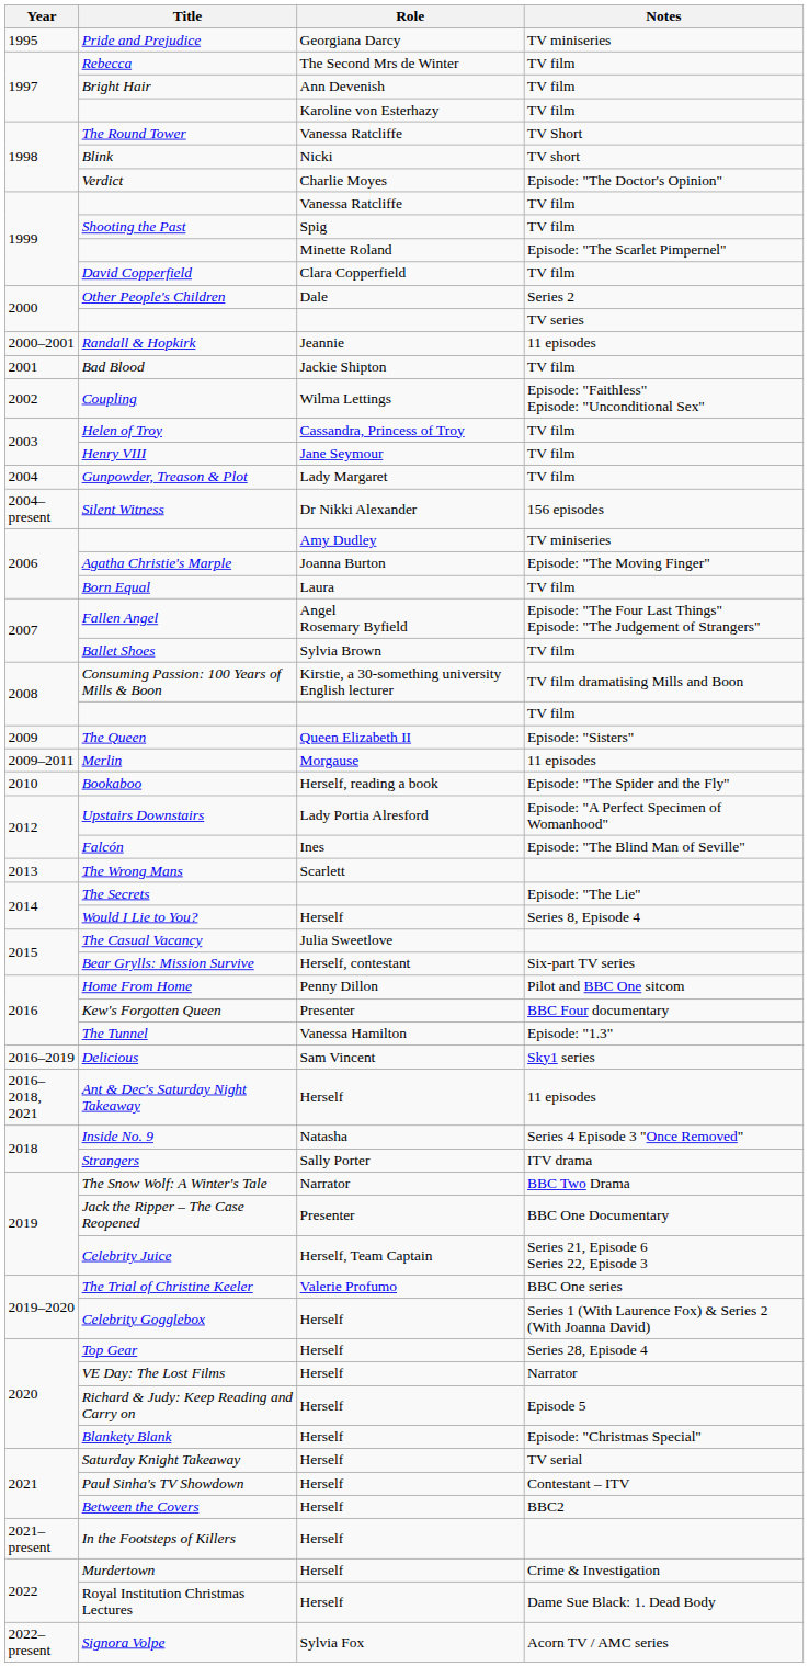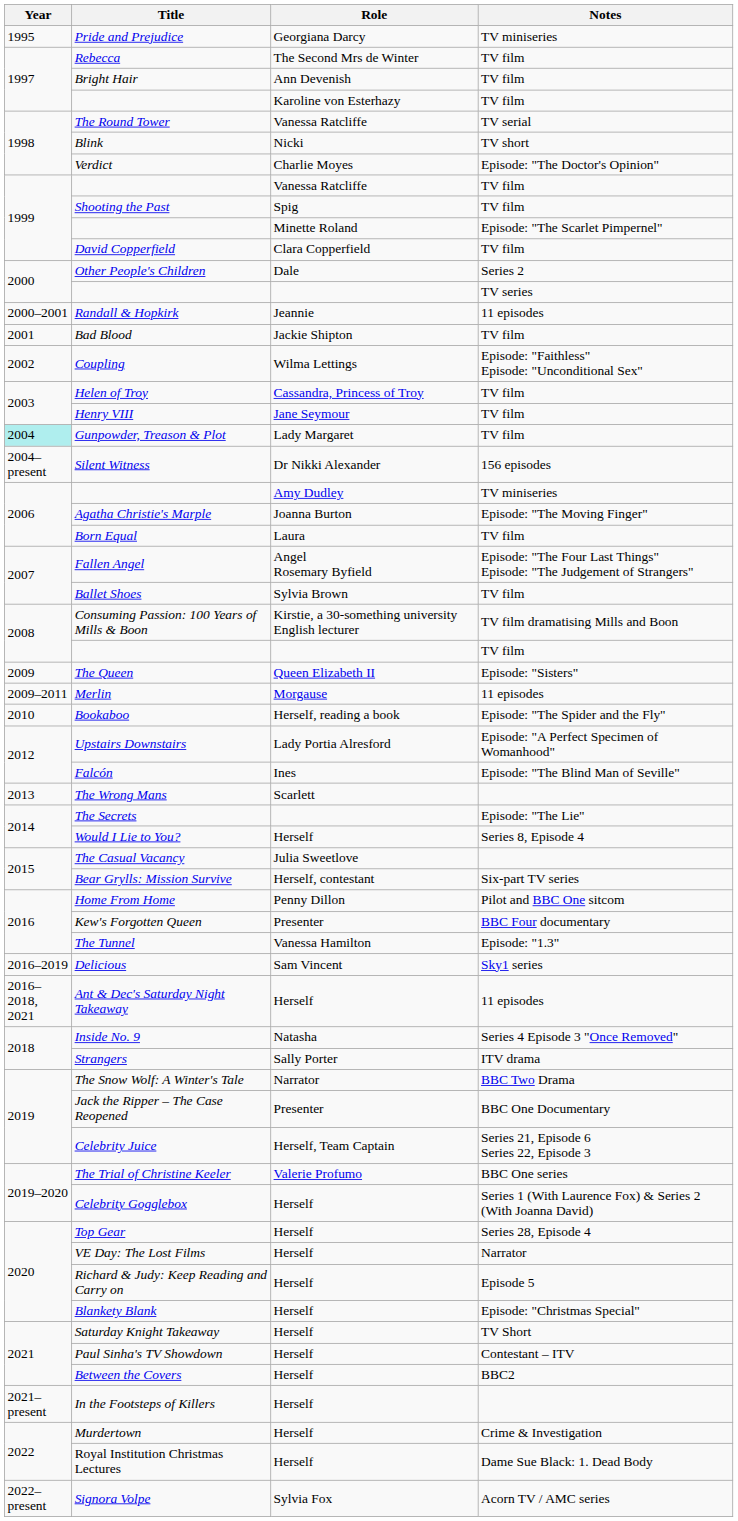The Round Tower | Notes: TV Short -> TV serial
Gunpowder, Treason & Plot | Year: no background -> paleturquoise background
Saturday Knight Takeaway | Notes: TV serial -> TV Short
